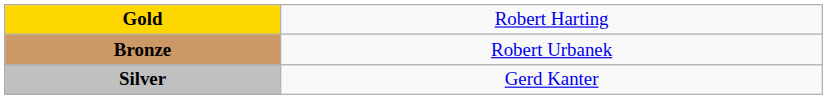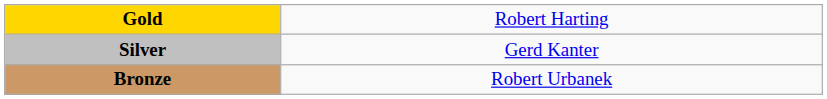rows swapped: Silver <-> Bronze
